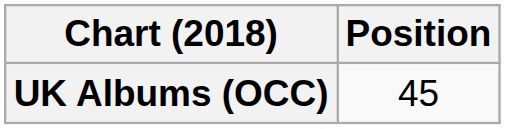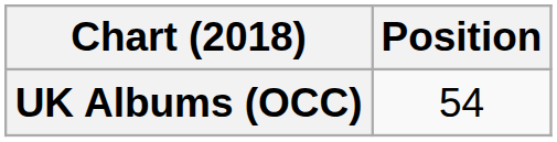UK Albums (OCC) | Position: 45 -> 54
